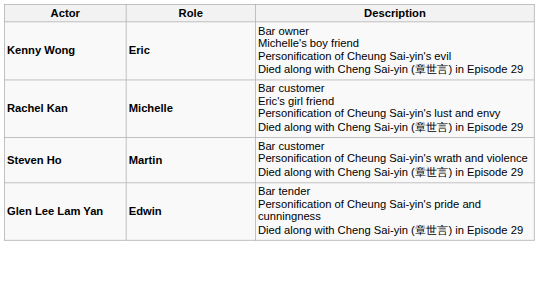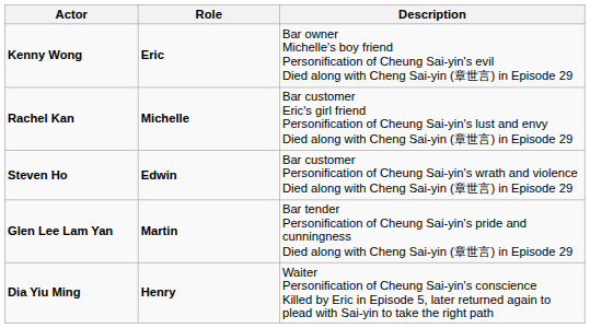Steven Ho | Role: Martin -> Edwin
Glen Lee Lam Yan | Role: Edwin -> Martin
+ row: Dia Yiu Ming | Henry | Waiter Personification of Cheung Sai-yin's conscience Killed by Eric in Episode 5, later returned again to plead with Sai-yin to take the right path
